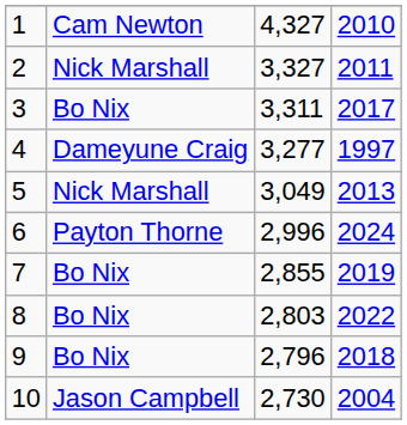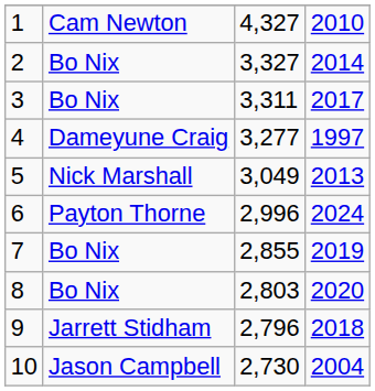2 | column 2: Nick Marshall -> Bo Nix
2 | column 4: 2011 -> 2014
8 | column 4: 2022 -> 2020
9 | column 2: Bo Nix -> Jarrett Stidham
